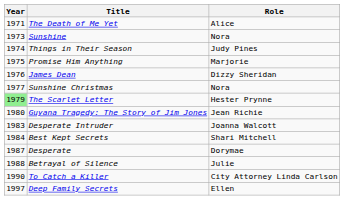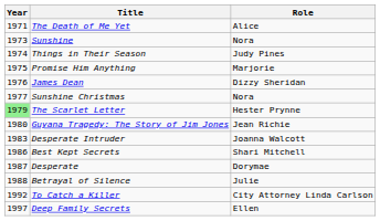Best Kept Secrets | Year: 1984 -> 1986
To Catch a Killer | Year: 1990 -> 1992
